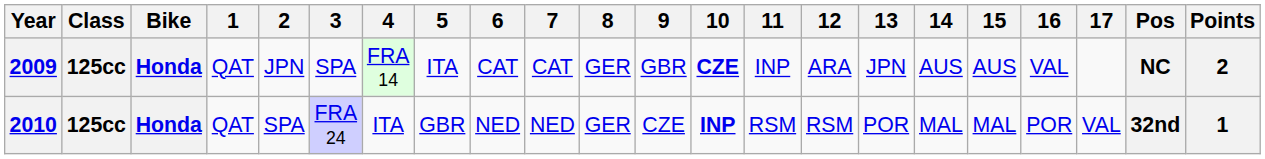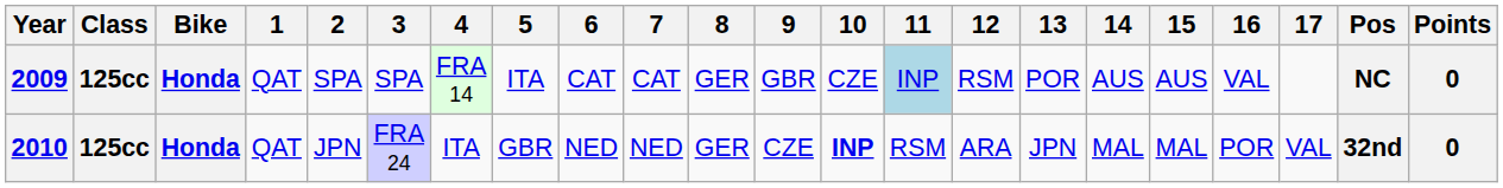2009 | 2: JPN -> SPA
2009 | 10: bold -> normal
2009 | 11: no background -> lightblue background
2009 | 12: ARA -> RSM
2009 | 13: JPN -> POR
2009 | Points: 2 -> 0
2010 | 2: SPA -> JPN
2010 | 12: RSM -> ARA
2010 | 13: POR -> JPN
2010 | Points: 1 -> 0
